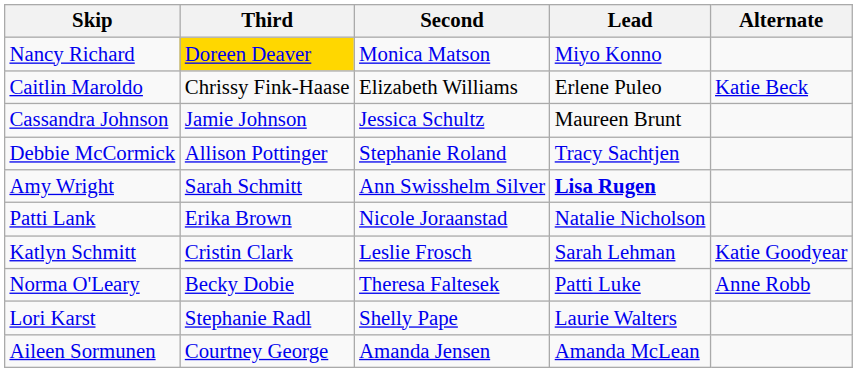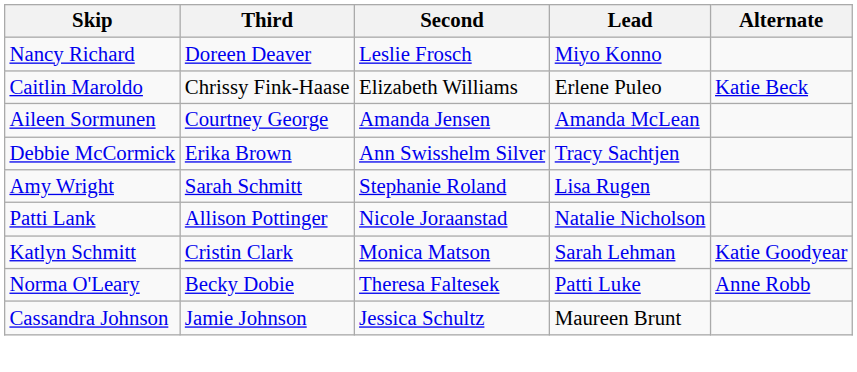Nancy Richard | Third: gold background -> no background
Nancy Richard | Second: Monica Matson -> Leslie Frosch
rows swapped: Cassandra Johnson <-> Aileen Sormunen
Debbie McCormick | Third: Allison Pottinger -> Erika Brown
Debbie McCormick | Second: Stephanie Roland -> Ann Swisshelm Silver
Amy Wright | Second: Ann Swisshelm Silver -> Stephanie Roland
Amy Wright | Lead: bold -> normal
Patti Lank | Third: Erika Brown -> Allison Pottinger
Katlyn Schmitt | Second: Leslie Frosch -> Monica Matson
- row: Lori Karst | Stephanie Radl | Shelly Pape | Laurie Walters
